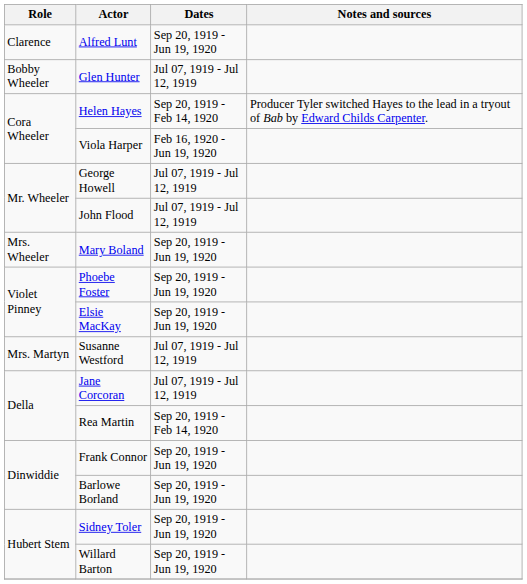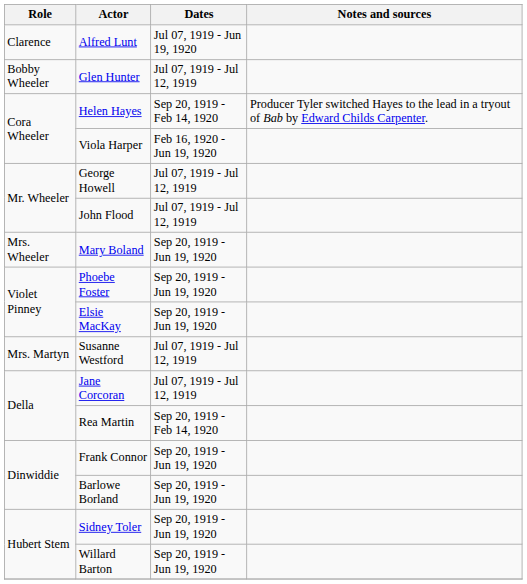Alfred Lunt | Dates: Sep 20, 1919 - Jun 19, 1920 -> Jul 07, 1919 - Jun 19, 1920
